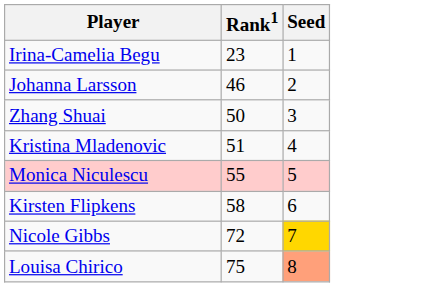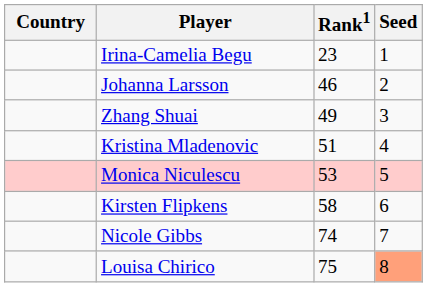+ column: Country
Zhang Shuai | Rank1: 50 -> 49
Monica Niculescu | Rank1: 55 -> 53
Nicole Gibbs | Rank1: 72 -> 74
Nicole Gibbs | Seed: gold background -> no background
